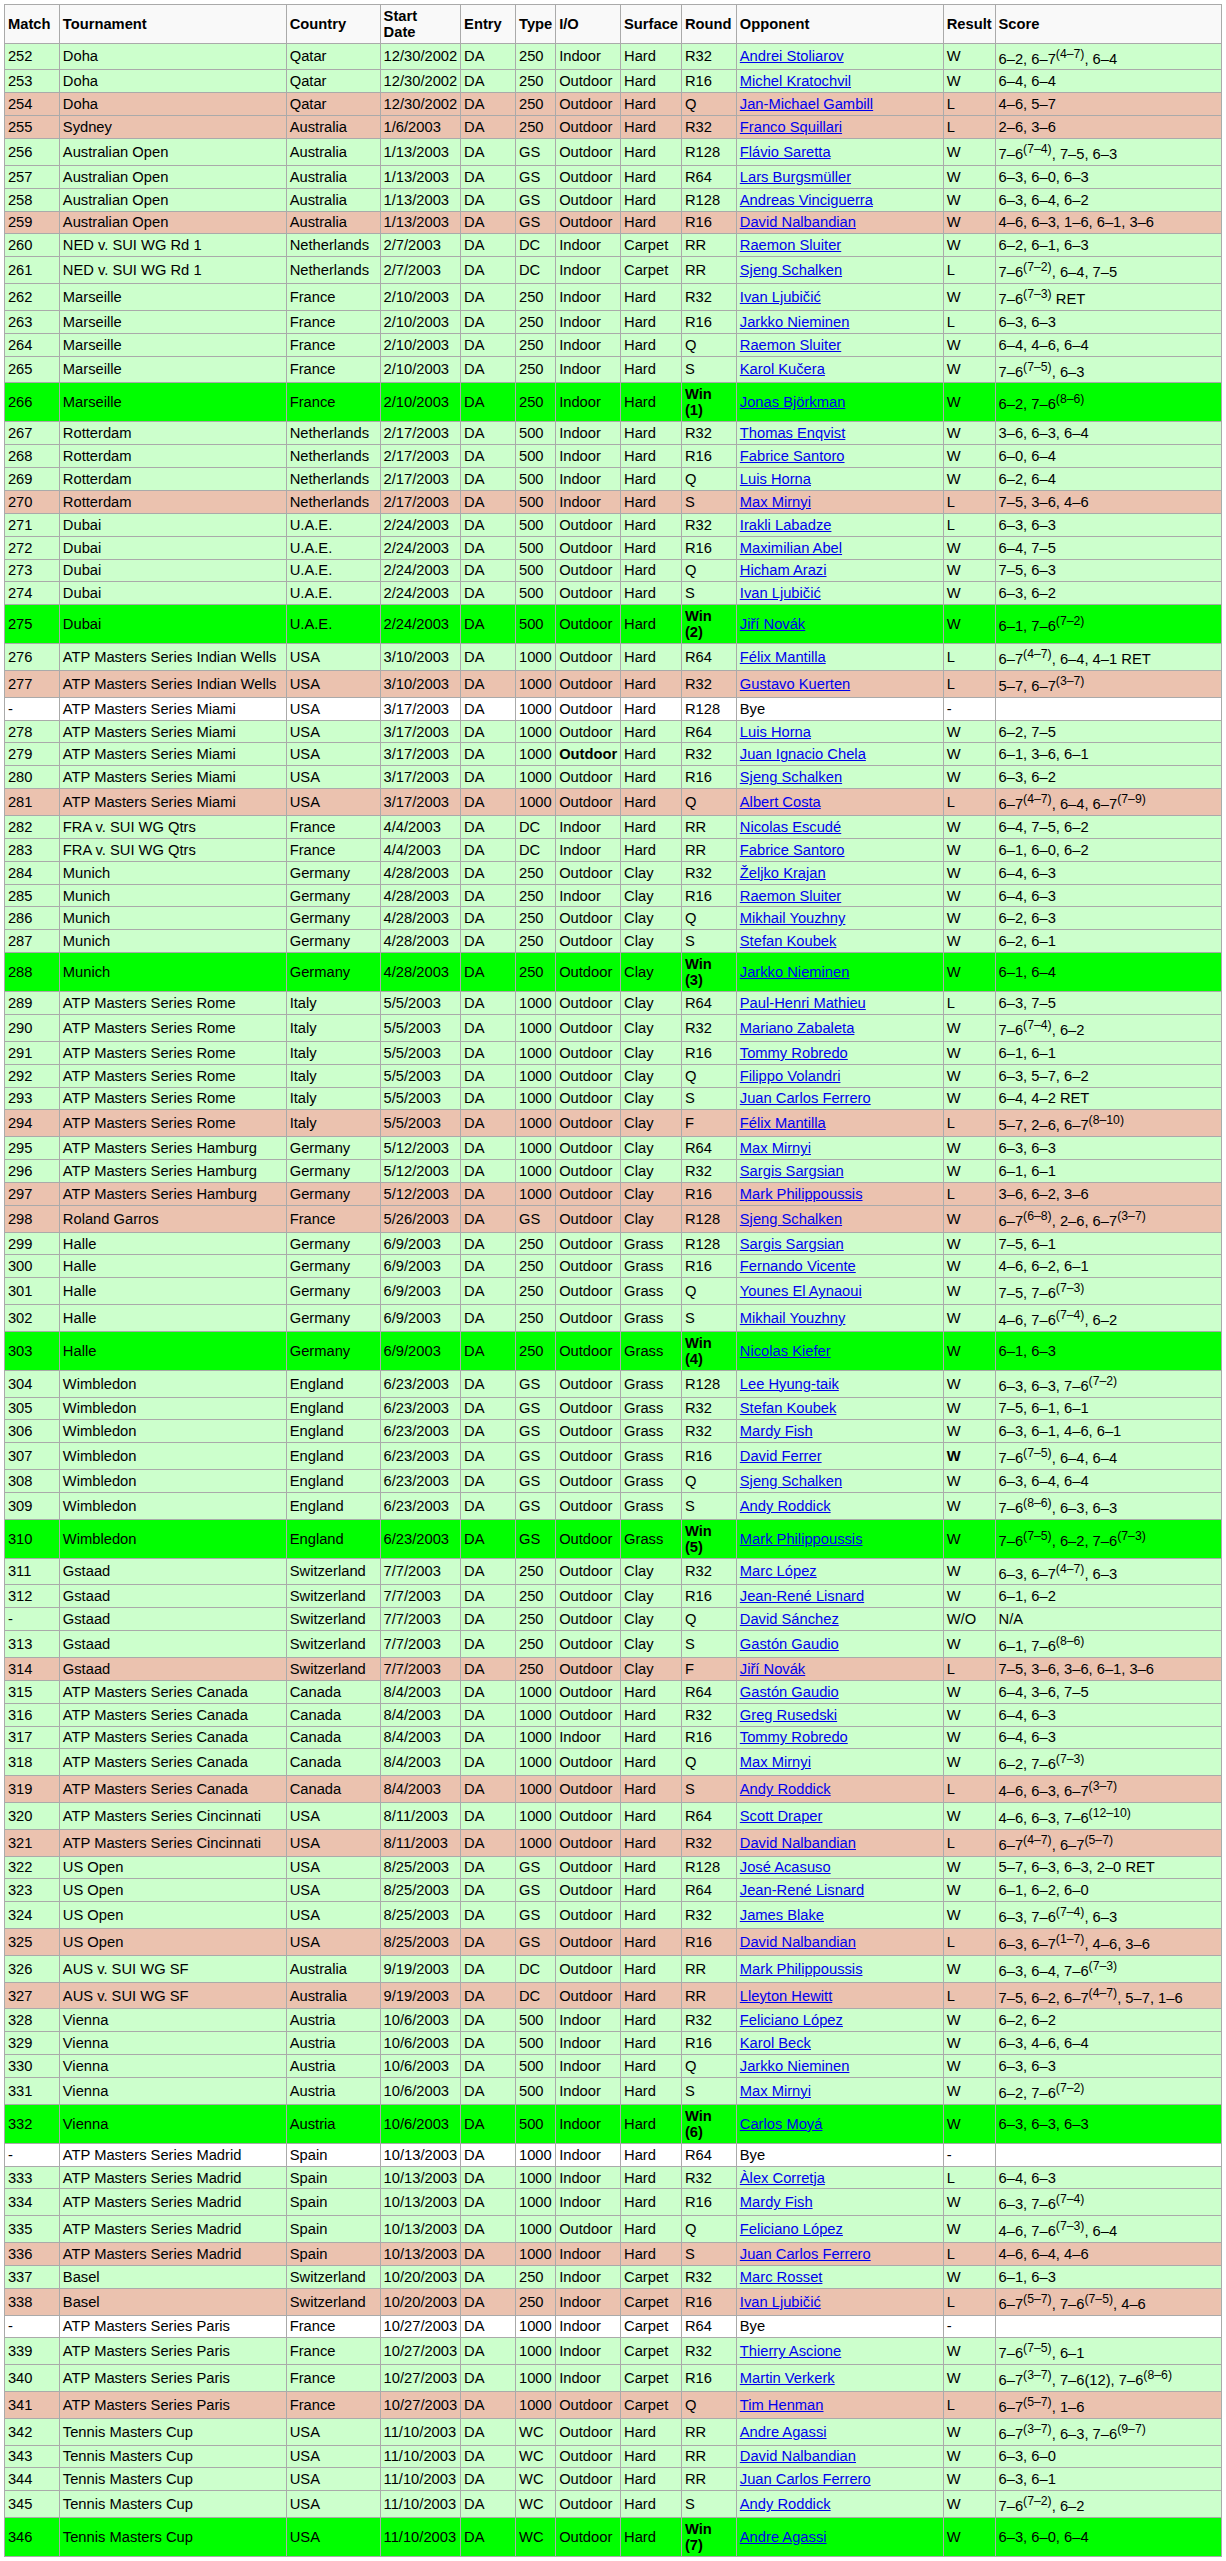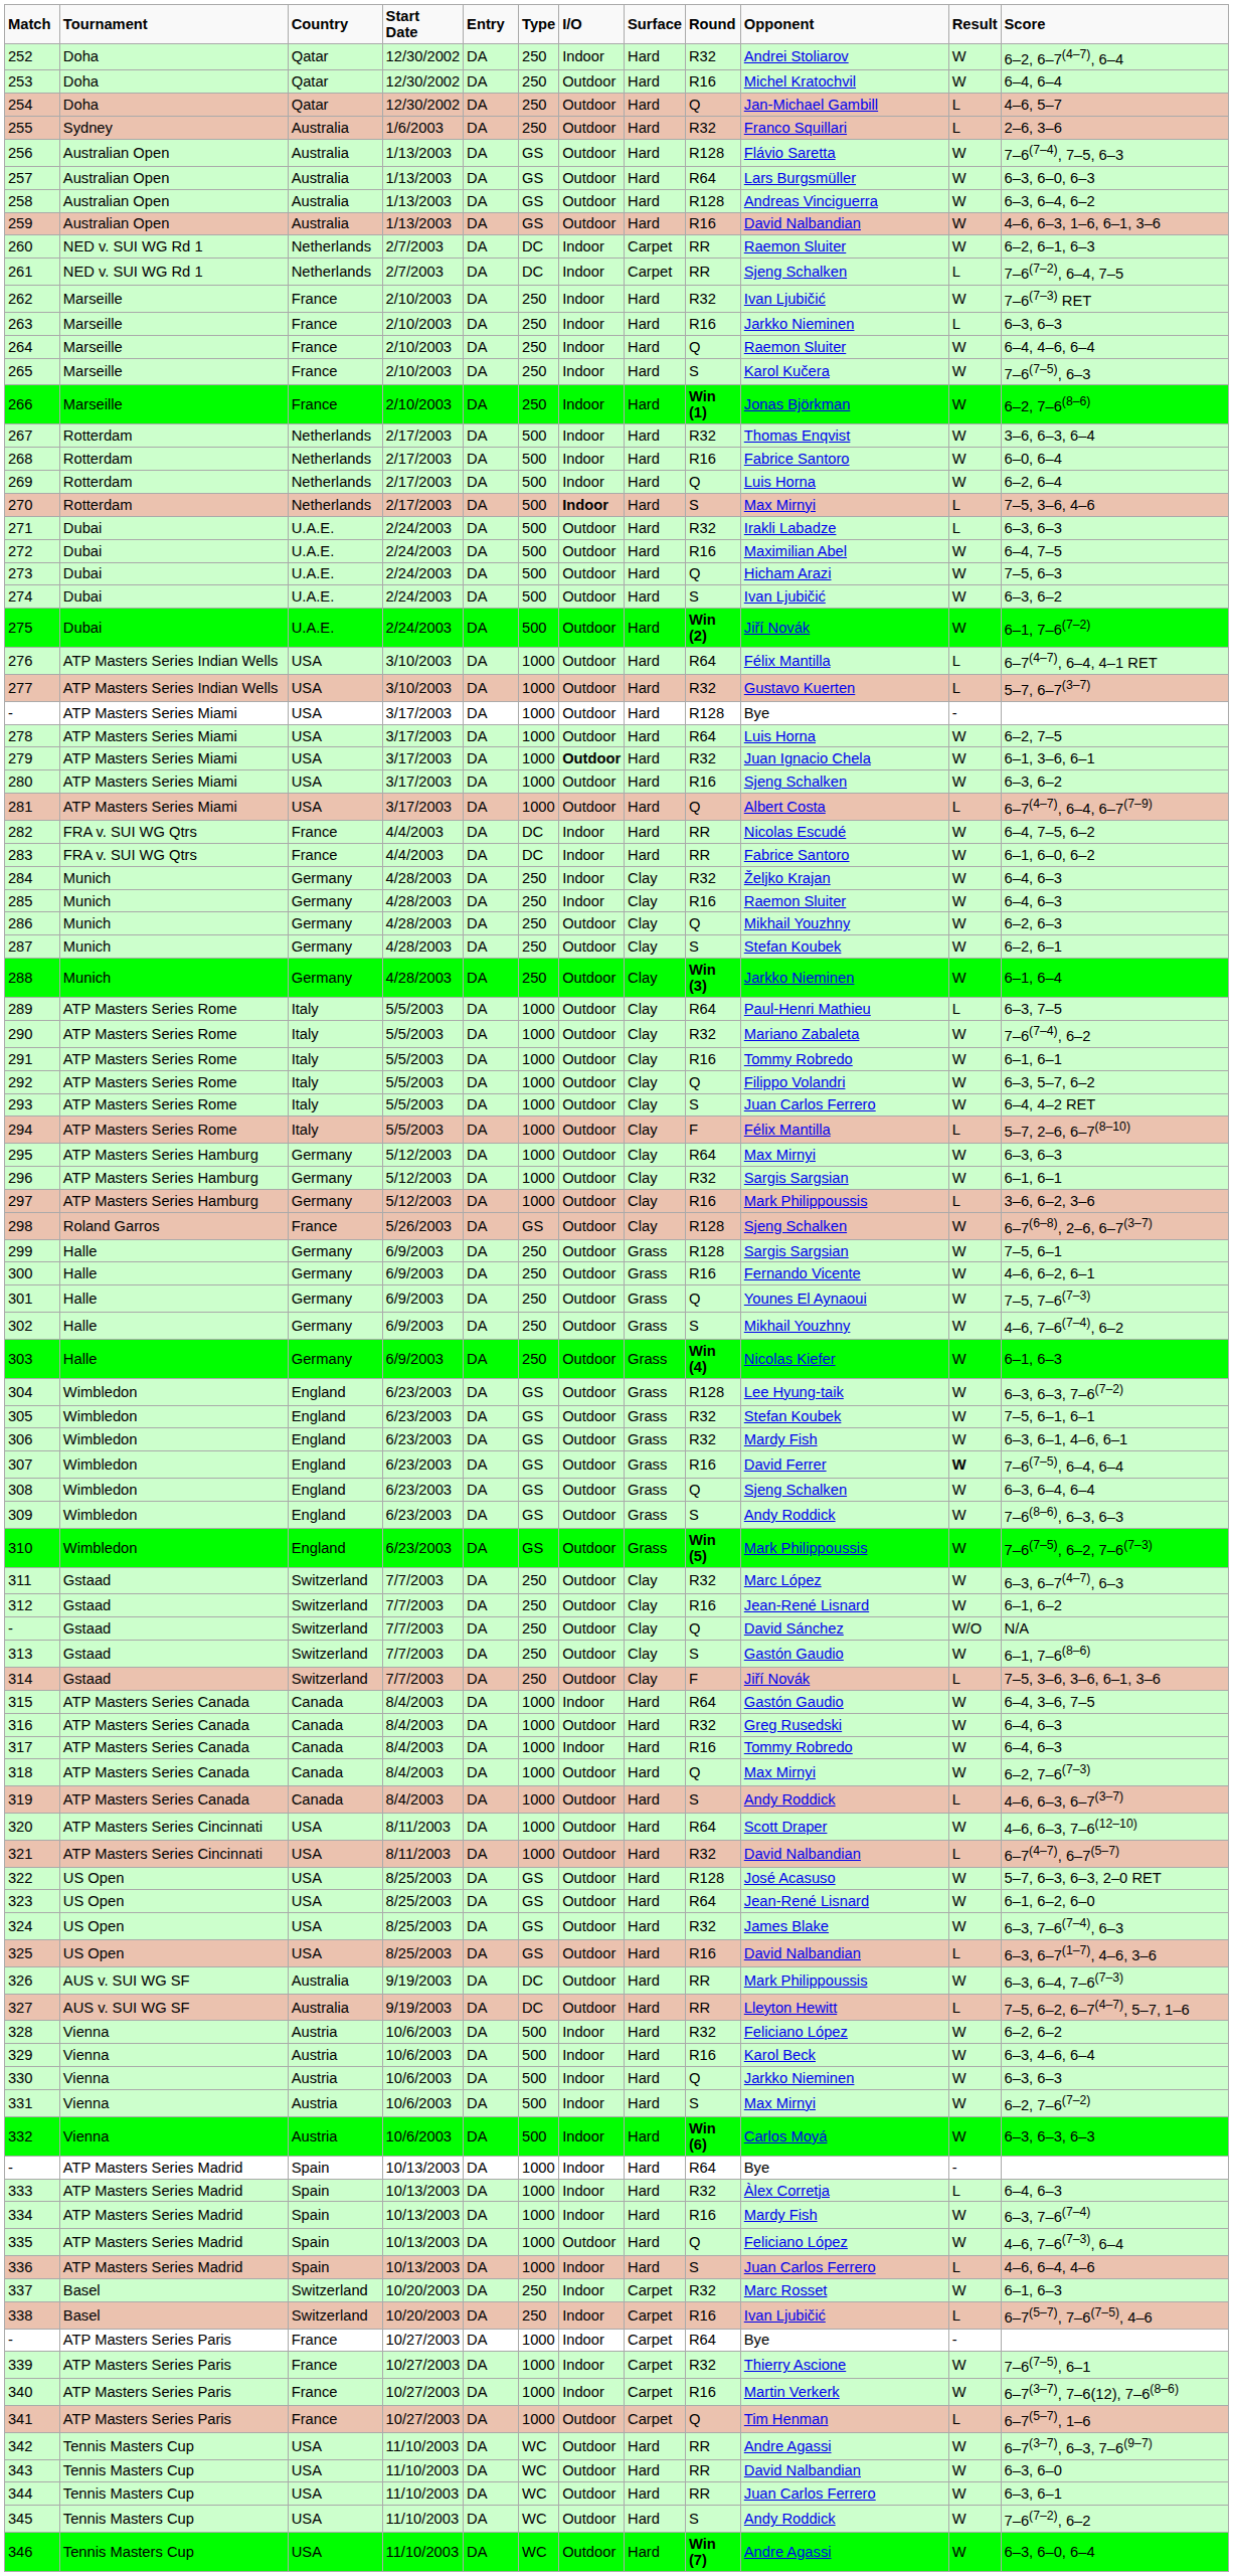270 | column 7: normal -> bold
284 | column 7: Outdoor -> Indoor
315 | column 7: Outdoor -> Indoor
